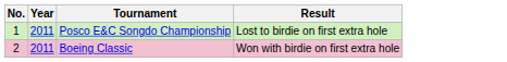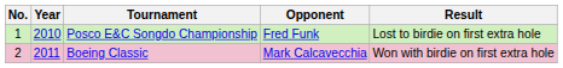+ column: Opponent | Fred Funk | Mark Calcavecchia
Posco E&C Songdo Championship | Year: 2011 -> 2010
